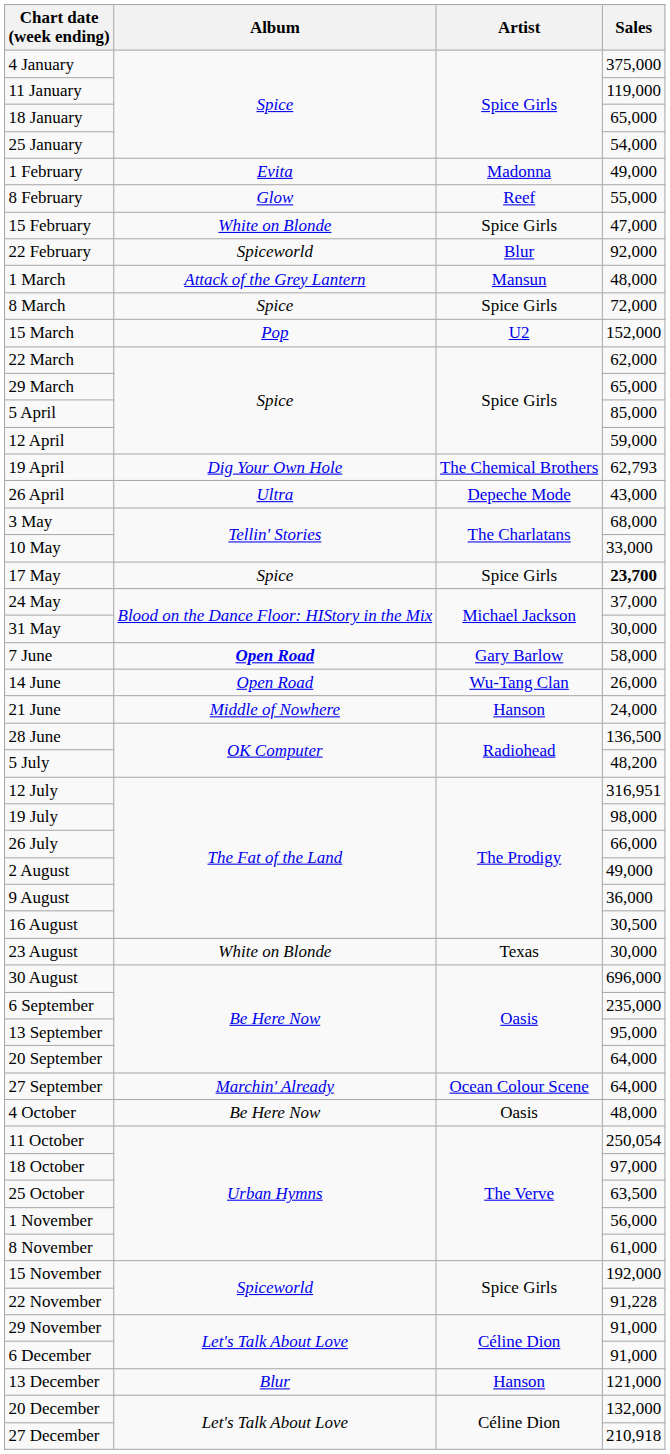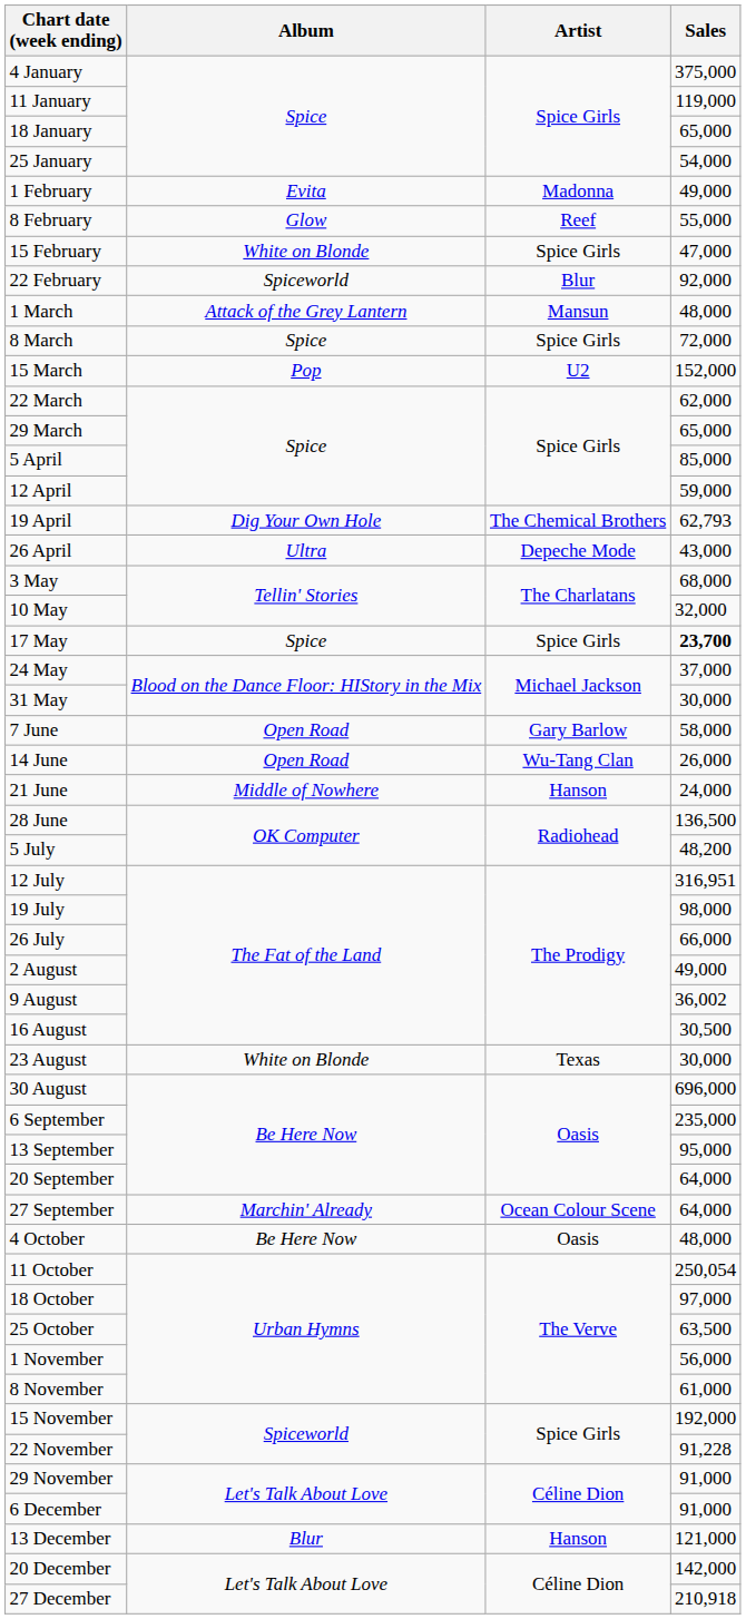10 May | Sales: 33,000 -> 32,000
7 June | Album: bold -> normal
9 August | Sales: 36,000 -> 36,002
20 December | Sales: 132,000 -> 142,000
